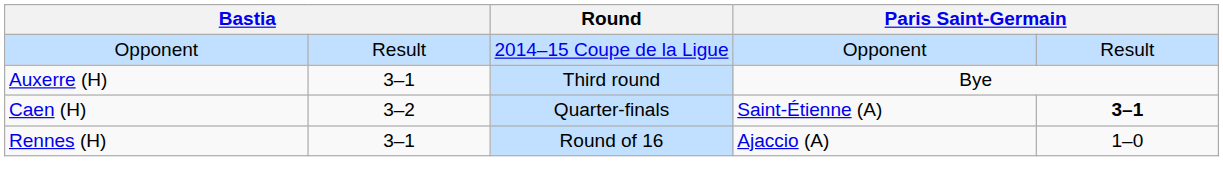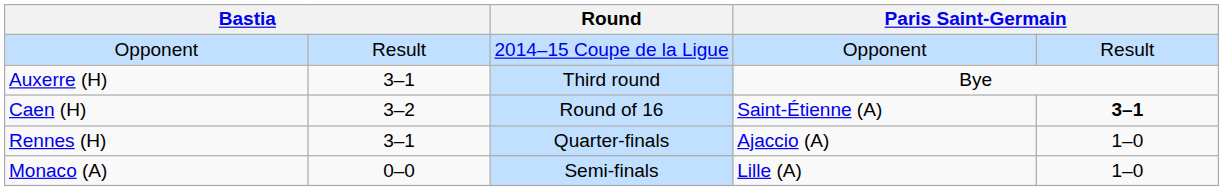Caen (H) | Round: Quarter-finals -> Round of 16
Rennes (H) | Round: Round of 16 -> Quarter-finals
+ row: Monaco (A) | 0–0 | Semi-finals | Lille (A) | 1–0
